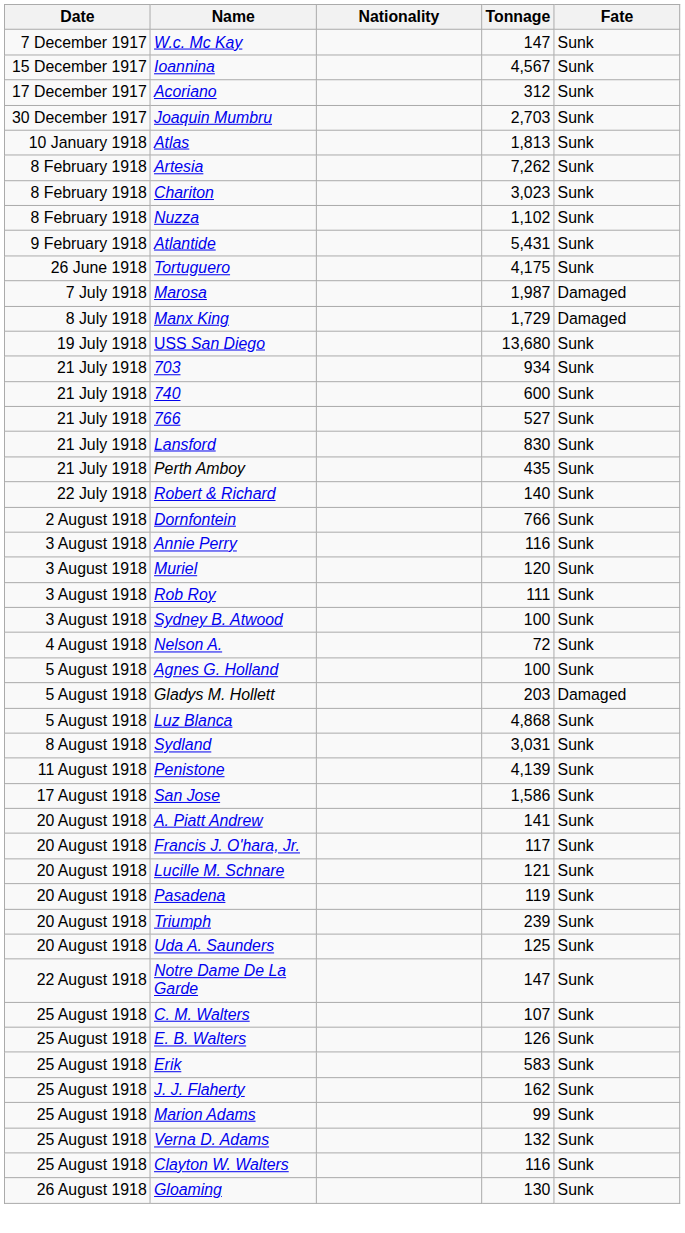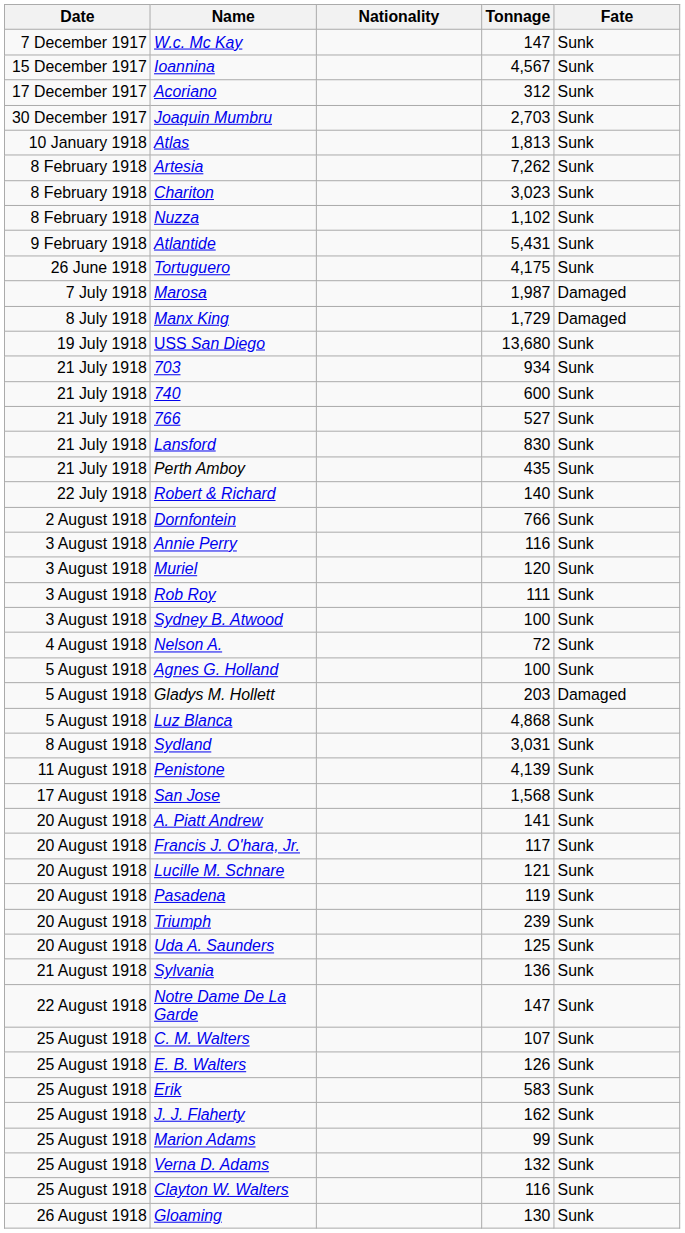San Jose | Tonnage: 1,586 -> 1,568
+ row: 21 August 1918 | Sylvania | 136 | Sunk
